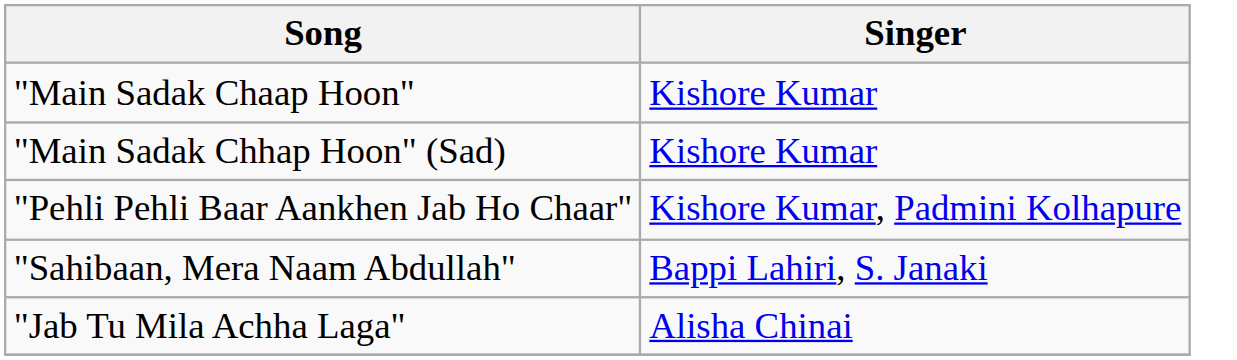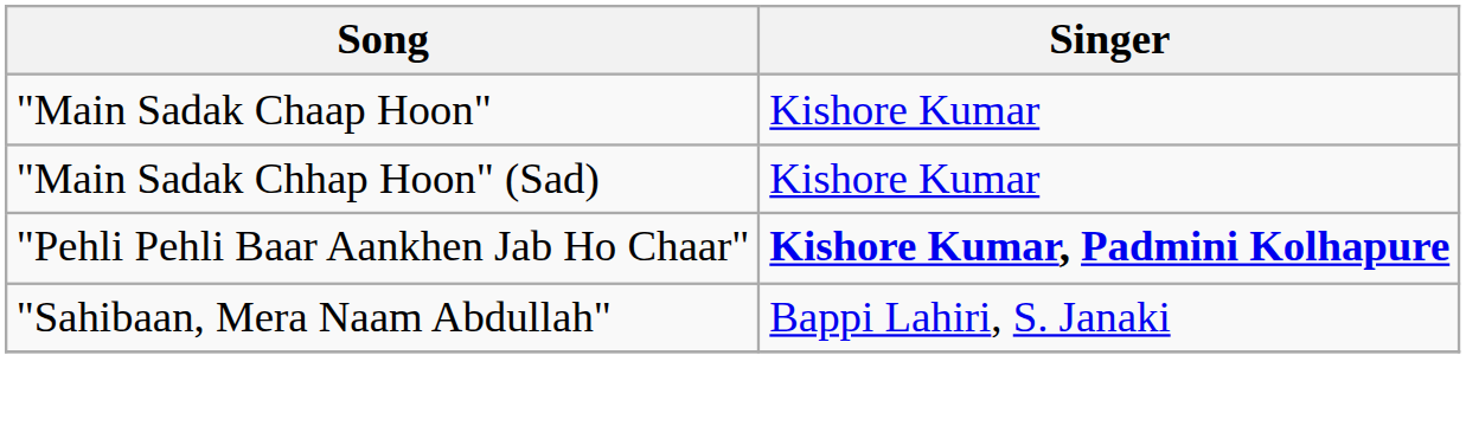"Pehli Pehli Baar Aankhen Jab Ho Chaar" | Singer: normal -> bold
- row: "Jab Tu Mila Achha Laga" | Alisha Chinai
